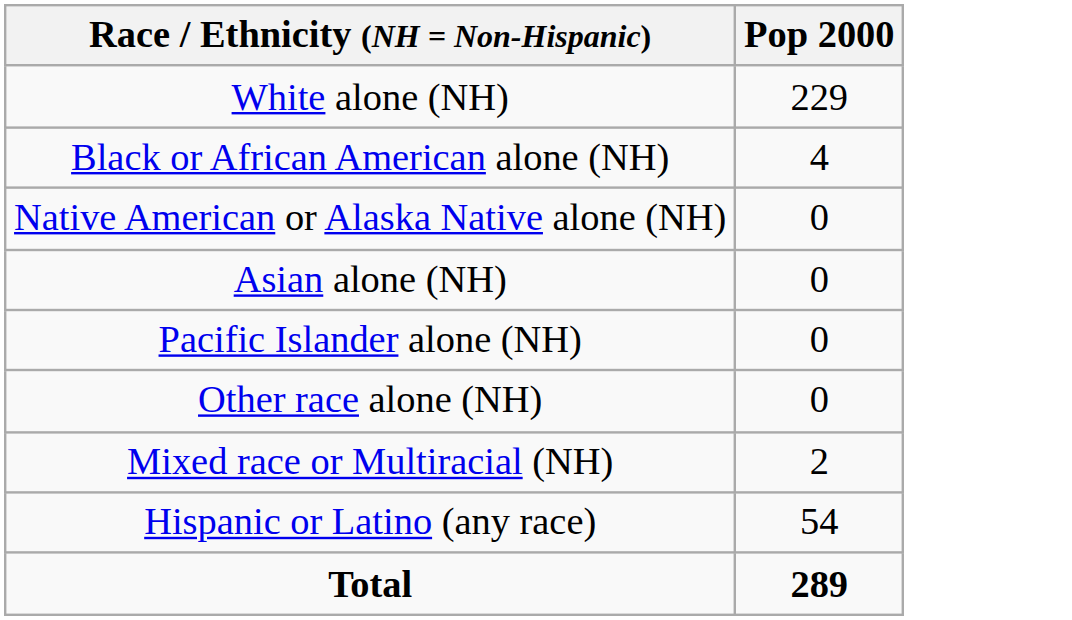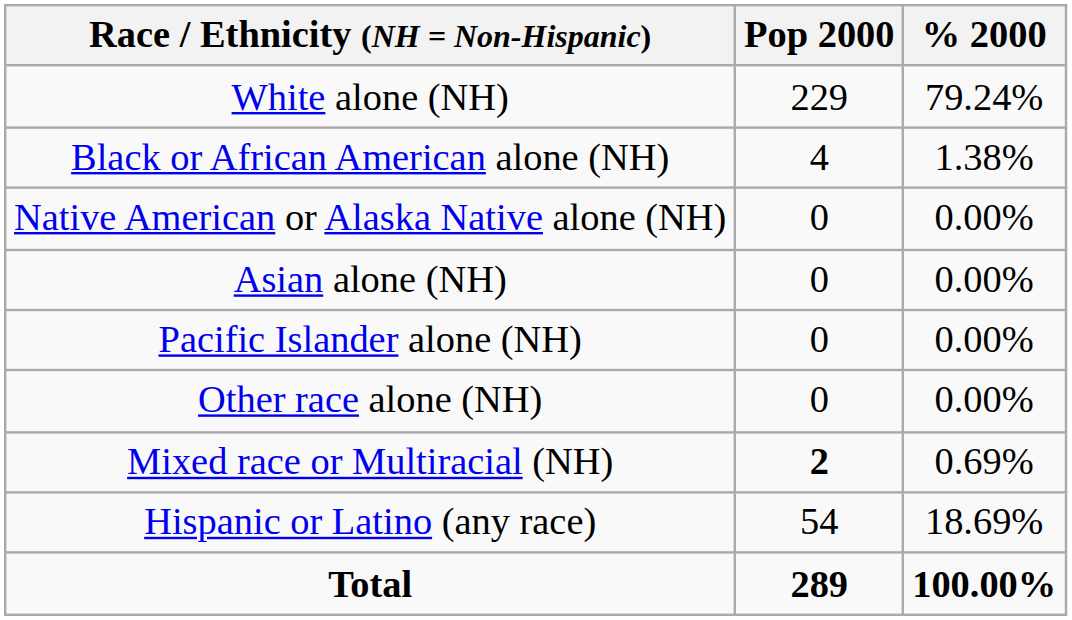+ column: % 2000 | 79.24% | 1.38% | 0.00% | 0.00% | 0.00% | 0.00% | 0.69% | 18.69% | 100.00%
Mixed race or Multiracial (NH) | Pop 2000: normal -> bold
